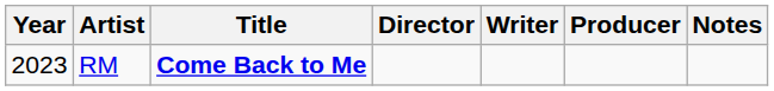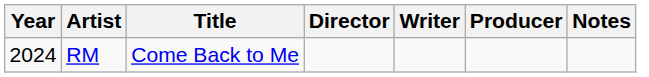RM | Year: 2023 -> 2024
RM | Title: bold -> normal
